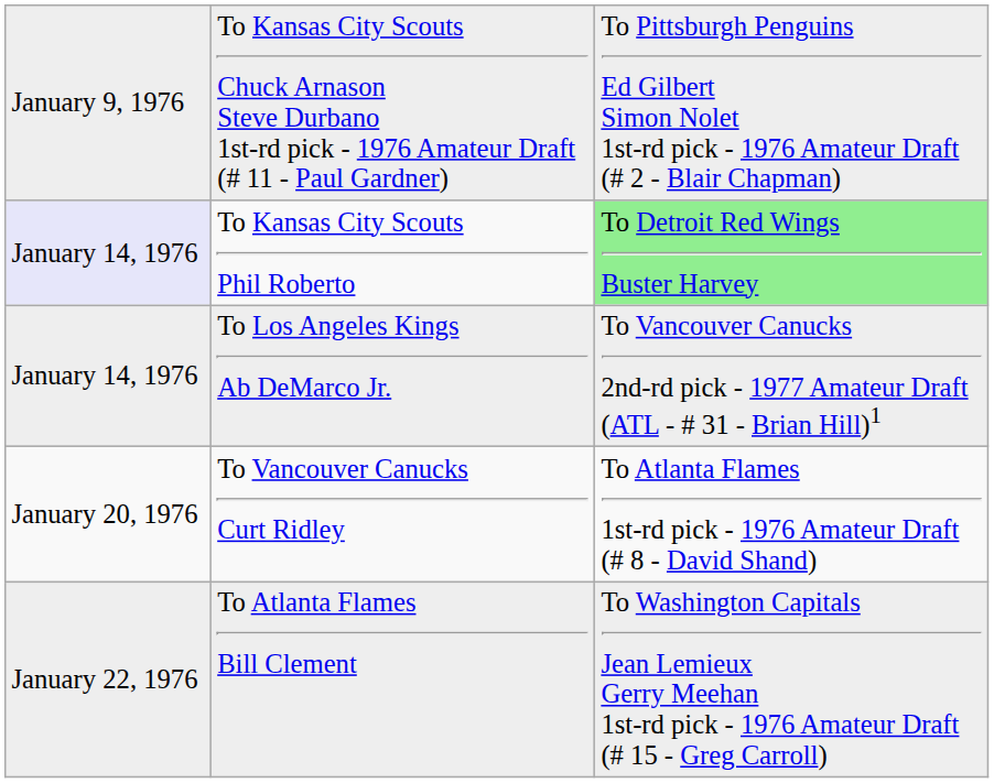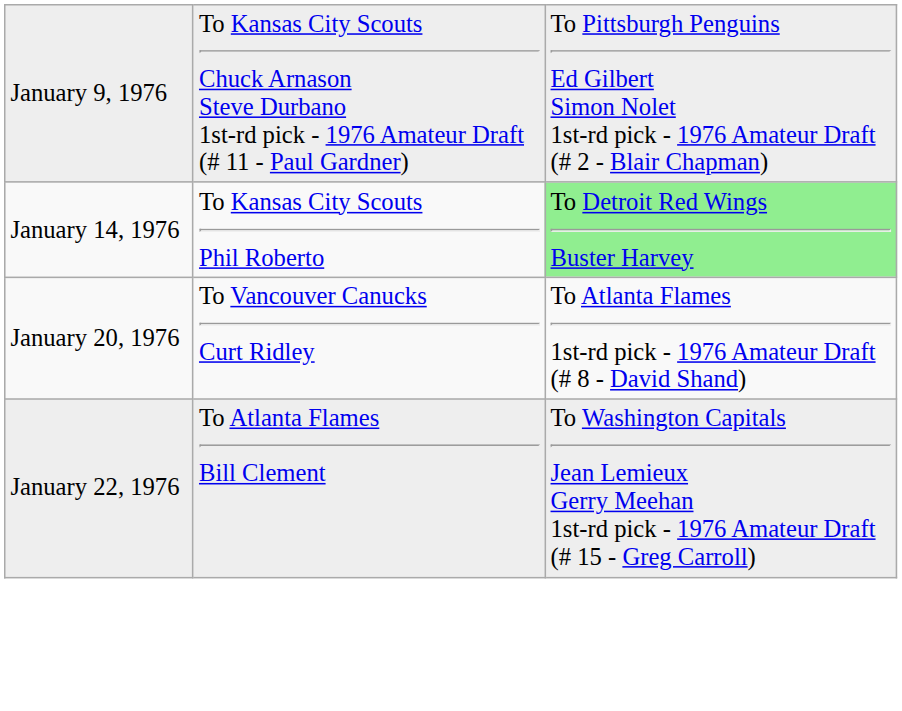To Kansas City Scouts Phil Roberto | column 1: lavender background -> no background
- row: January 14, 1976 | To Los Angeles Kings Ab DeMarco Jr. | To Vancouver Canucks 2nd-rd pick - 1977 Amateur Draft (ATL - # 31 - Brian Hill)1
